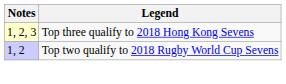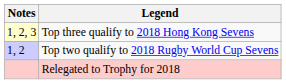+ row: Relegated to Trophy for 2018
